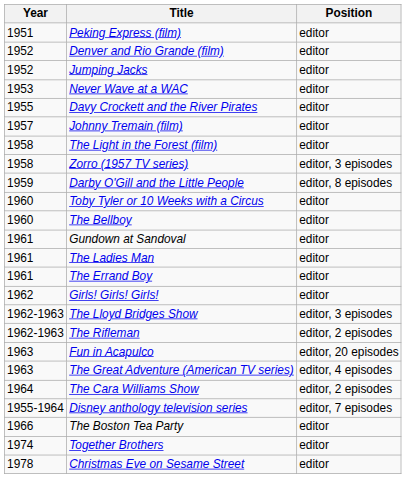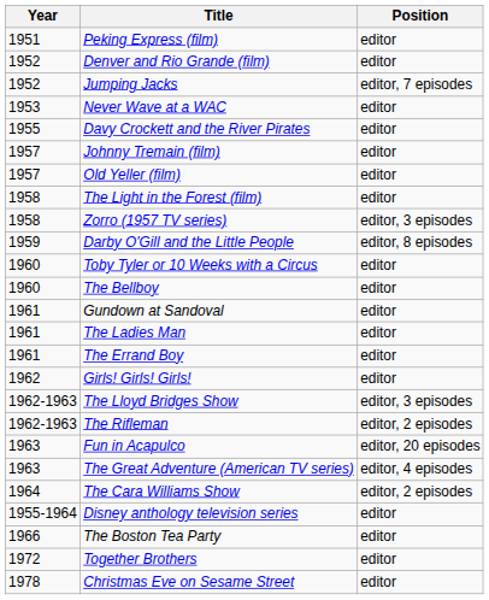Jumping Jacks | Position: editor -> editor, 7 episodes
+ row: 1957 | Old Yeller (film) | editor
Disney anthology television series | Position: editor, 7 episodes -> editor
Together Brothers | Year: 1974 -> 1972
